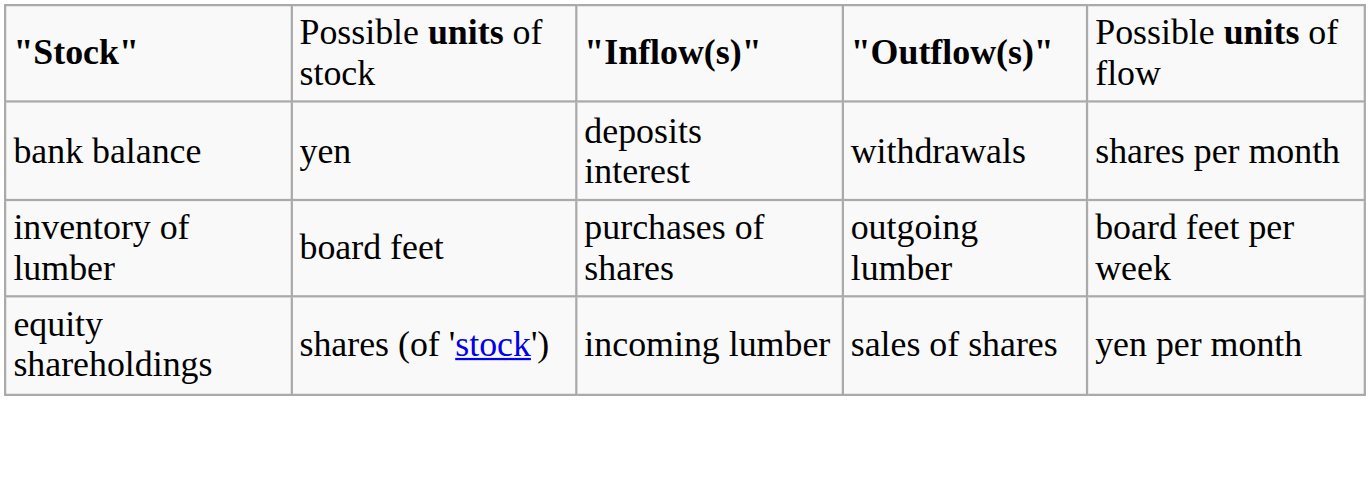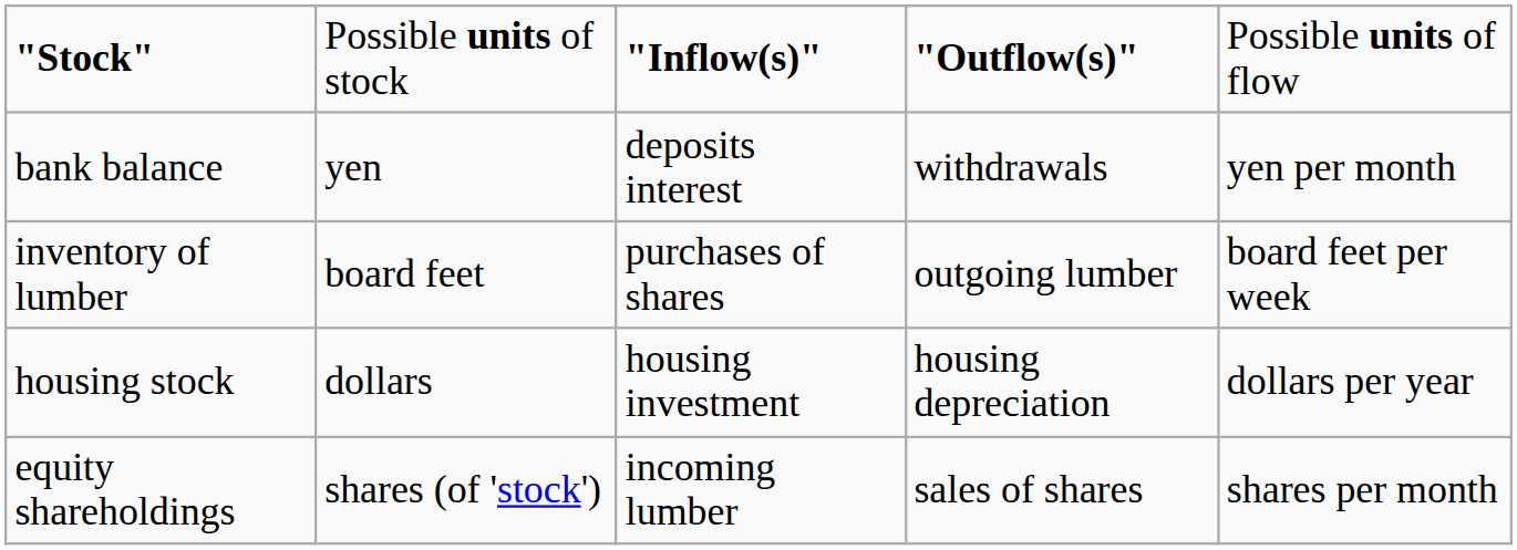bank balance | column 5: shares per month -> yen per month
+ row: housing stock | dollars | housing investment | housing depreciation | dollars per year
equity shareholdings | column 5: yen per month -> shares per month
